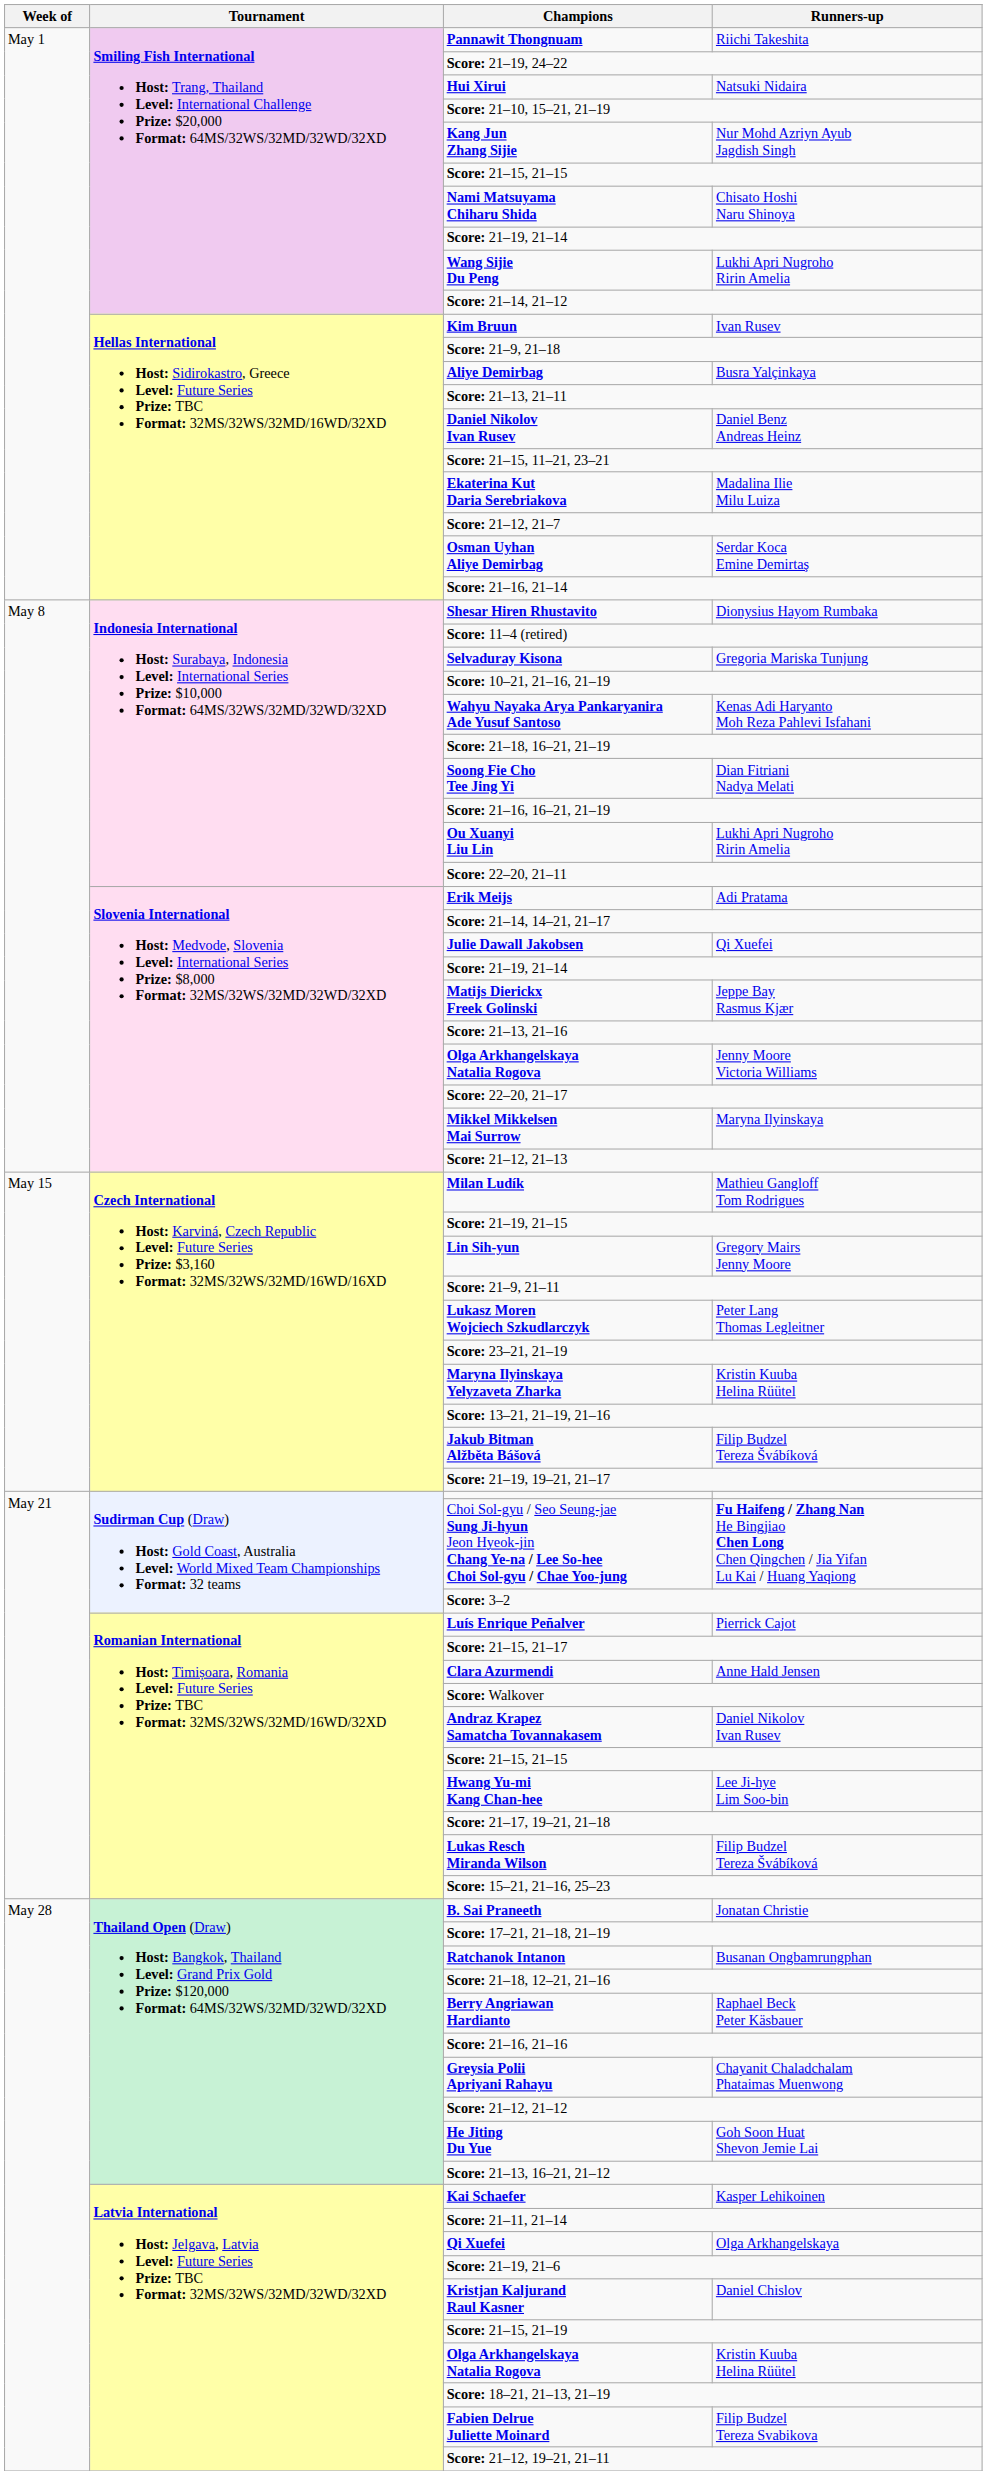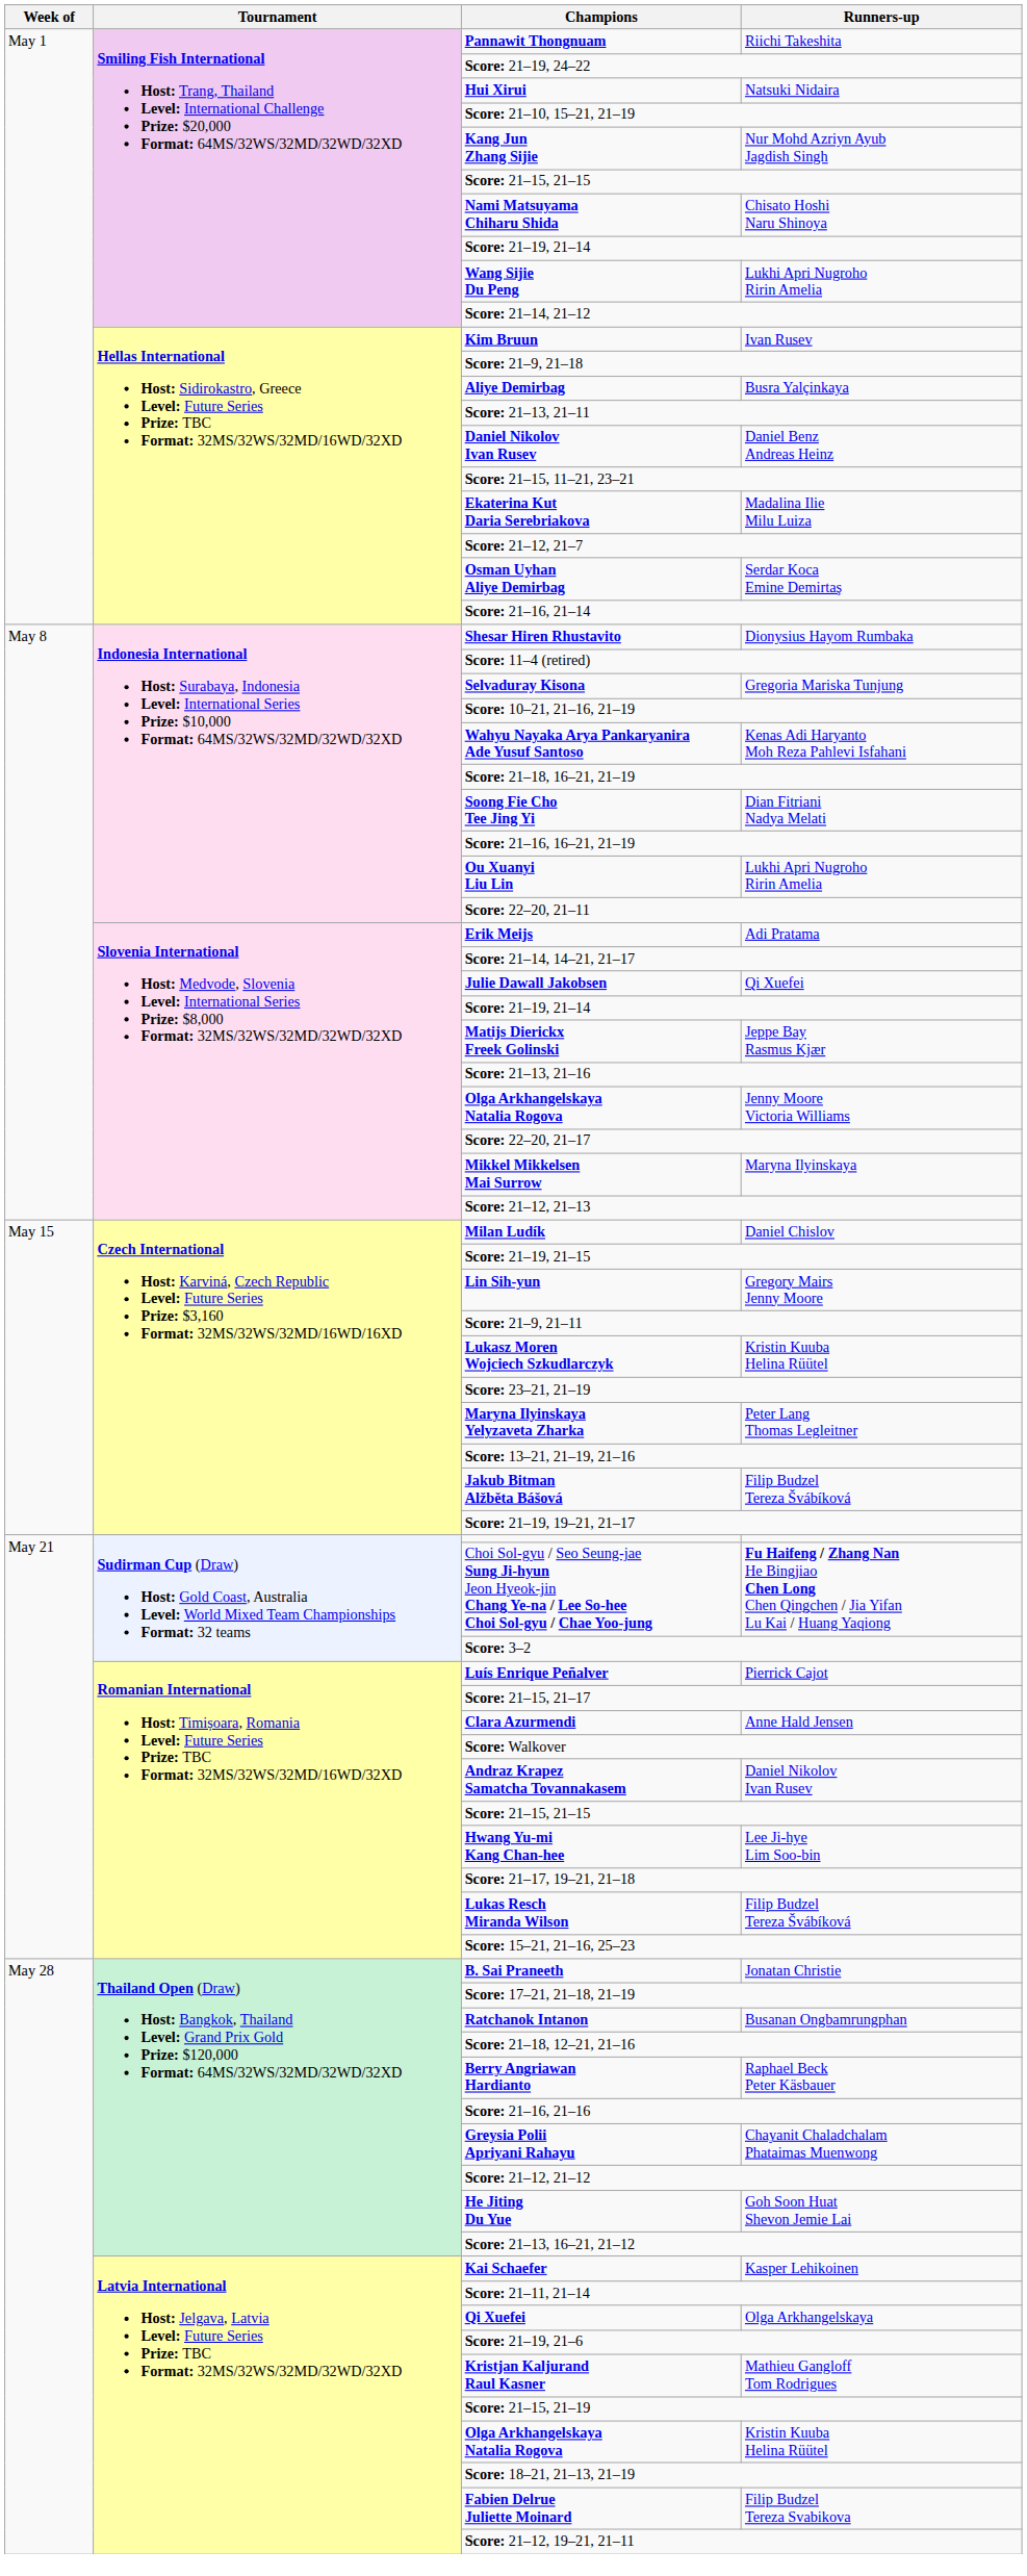Milan Ludík | Runners-up: Mathieu Gangloff Tom Rodrigues -> Daniel Chislov
Lukasz Moren Wojciech Szkudlarczyk | Runners-up: Peter Lang Thomas Legleitner -> Kristin Kuuba Helina Rüütel
Maryna Ilyinskaya Yelyzaveta Zharka | Runners-up: Kristin Kuuba Helina Rüütel -> Peter Lang Thomas Legleitner
Kristjan Kaljurand Raul Kasner | Runners-up: Daniel Chislov -> Mathieu Gangloff Tom Rodrigues
